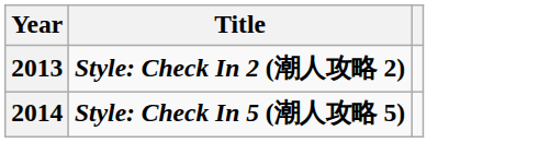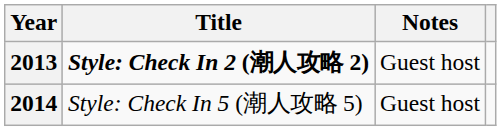+ column: Notes | Guest host | Guest host
2014 | Title: bold -> normal
